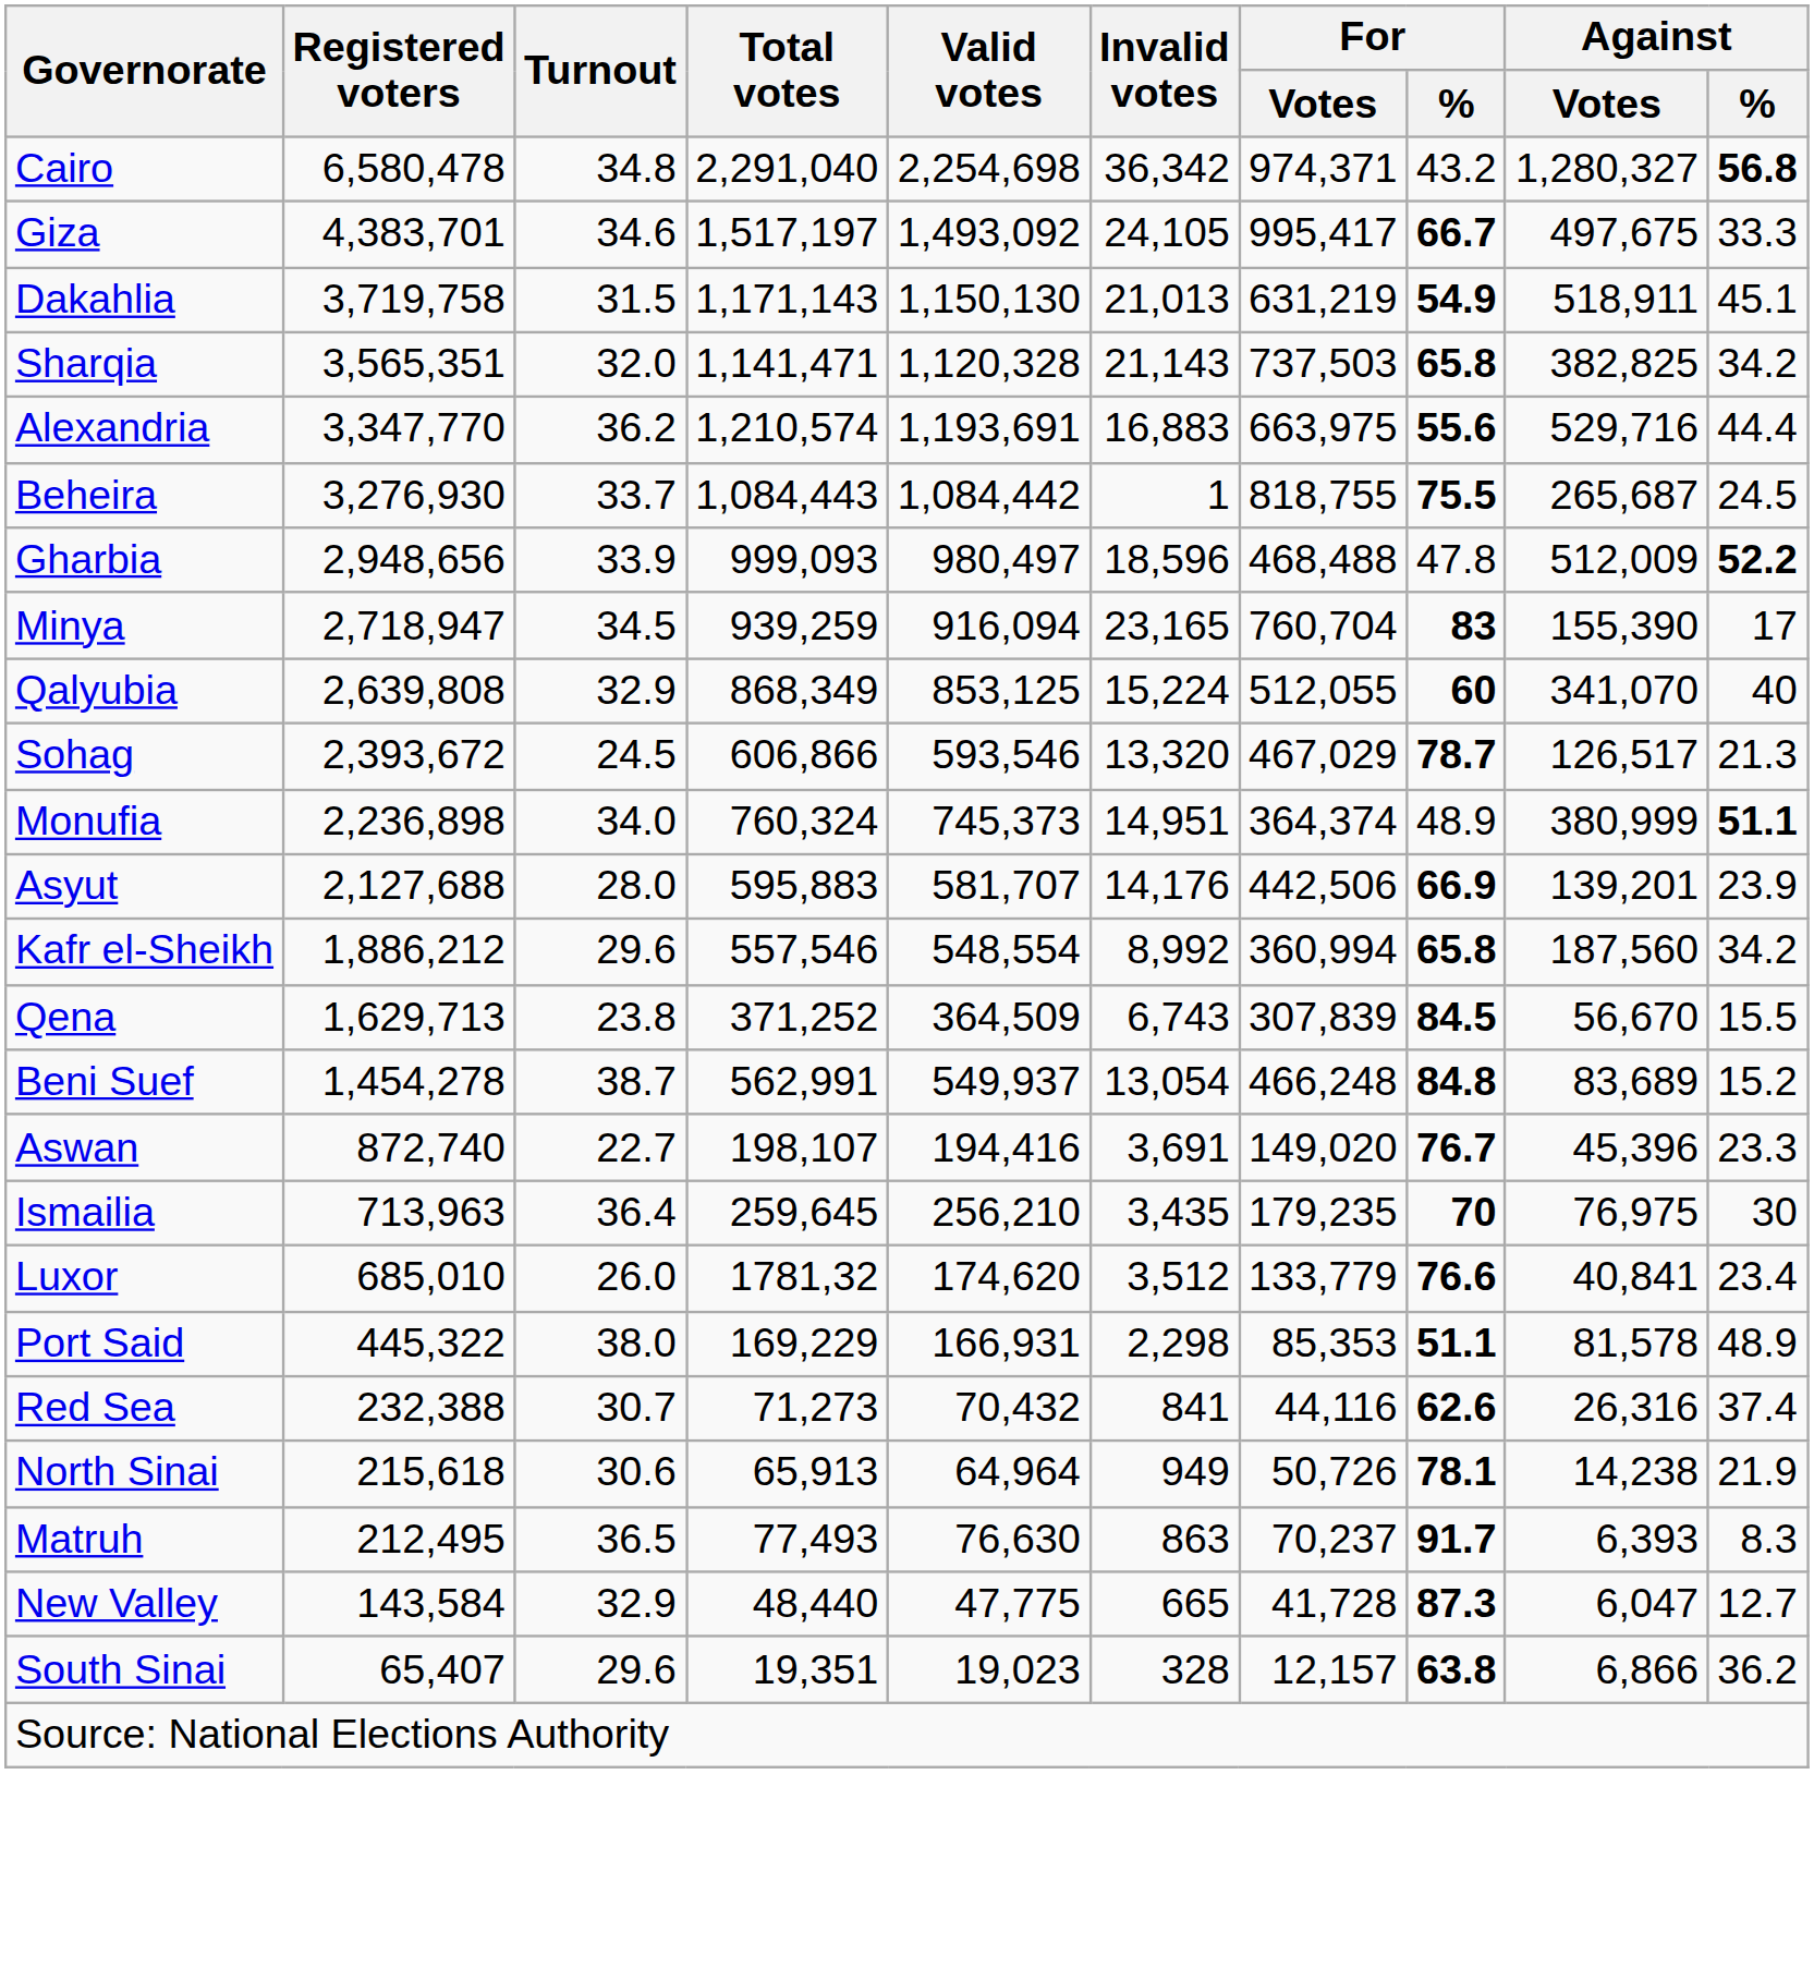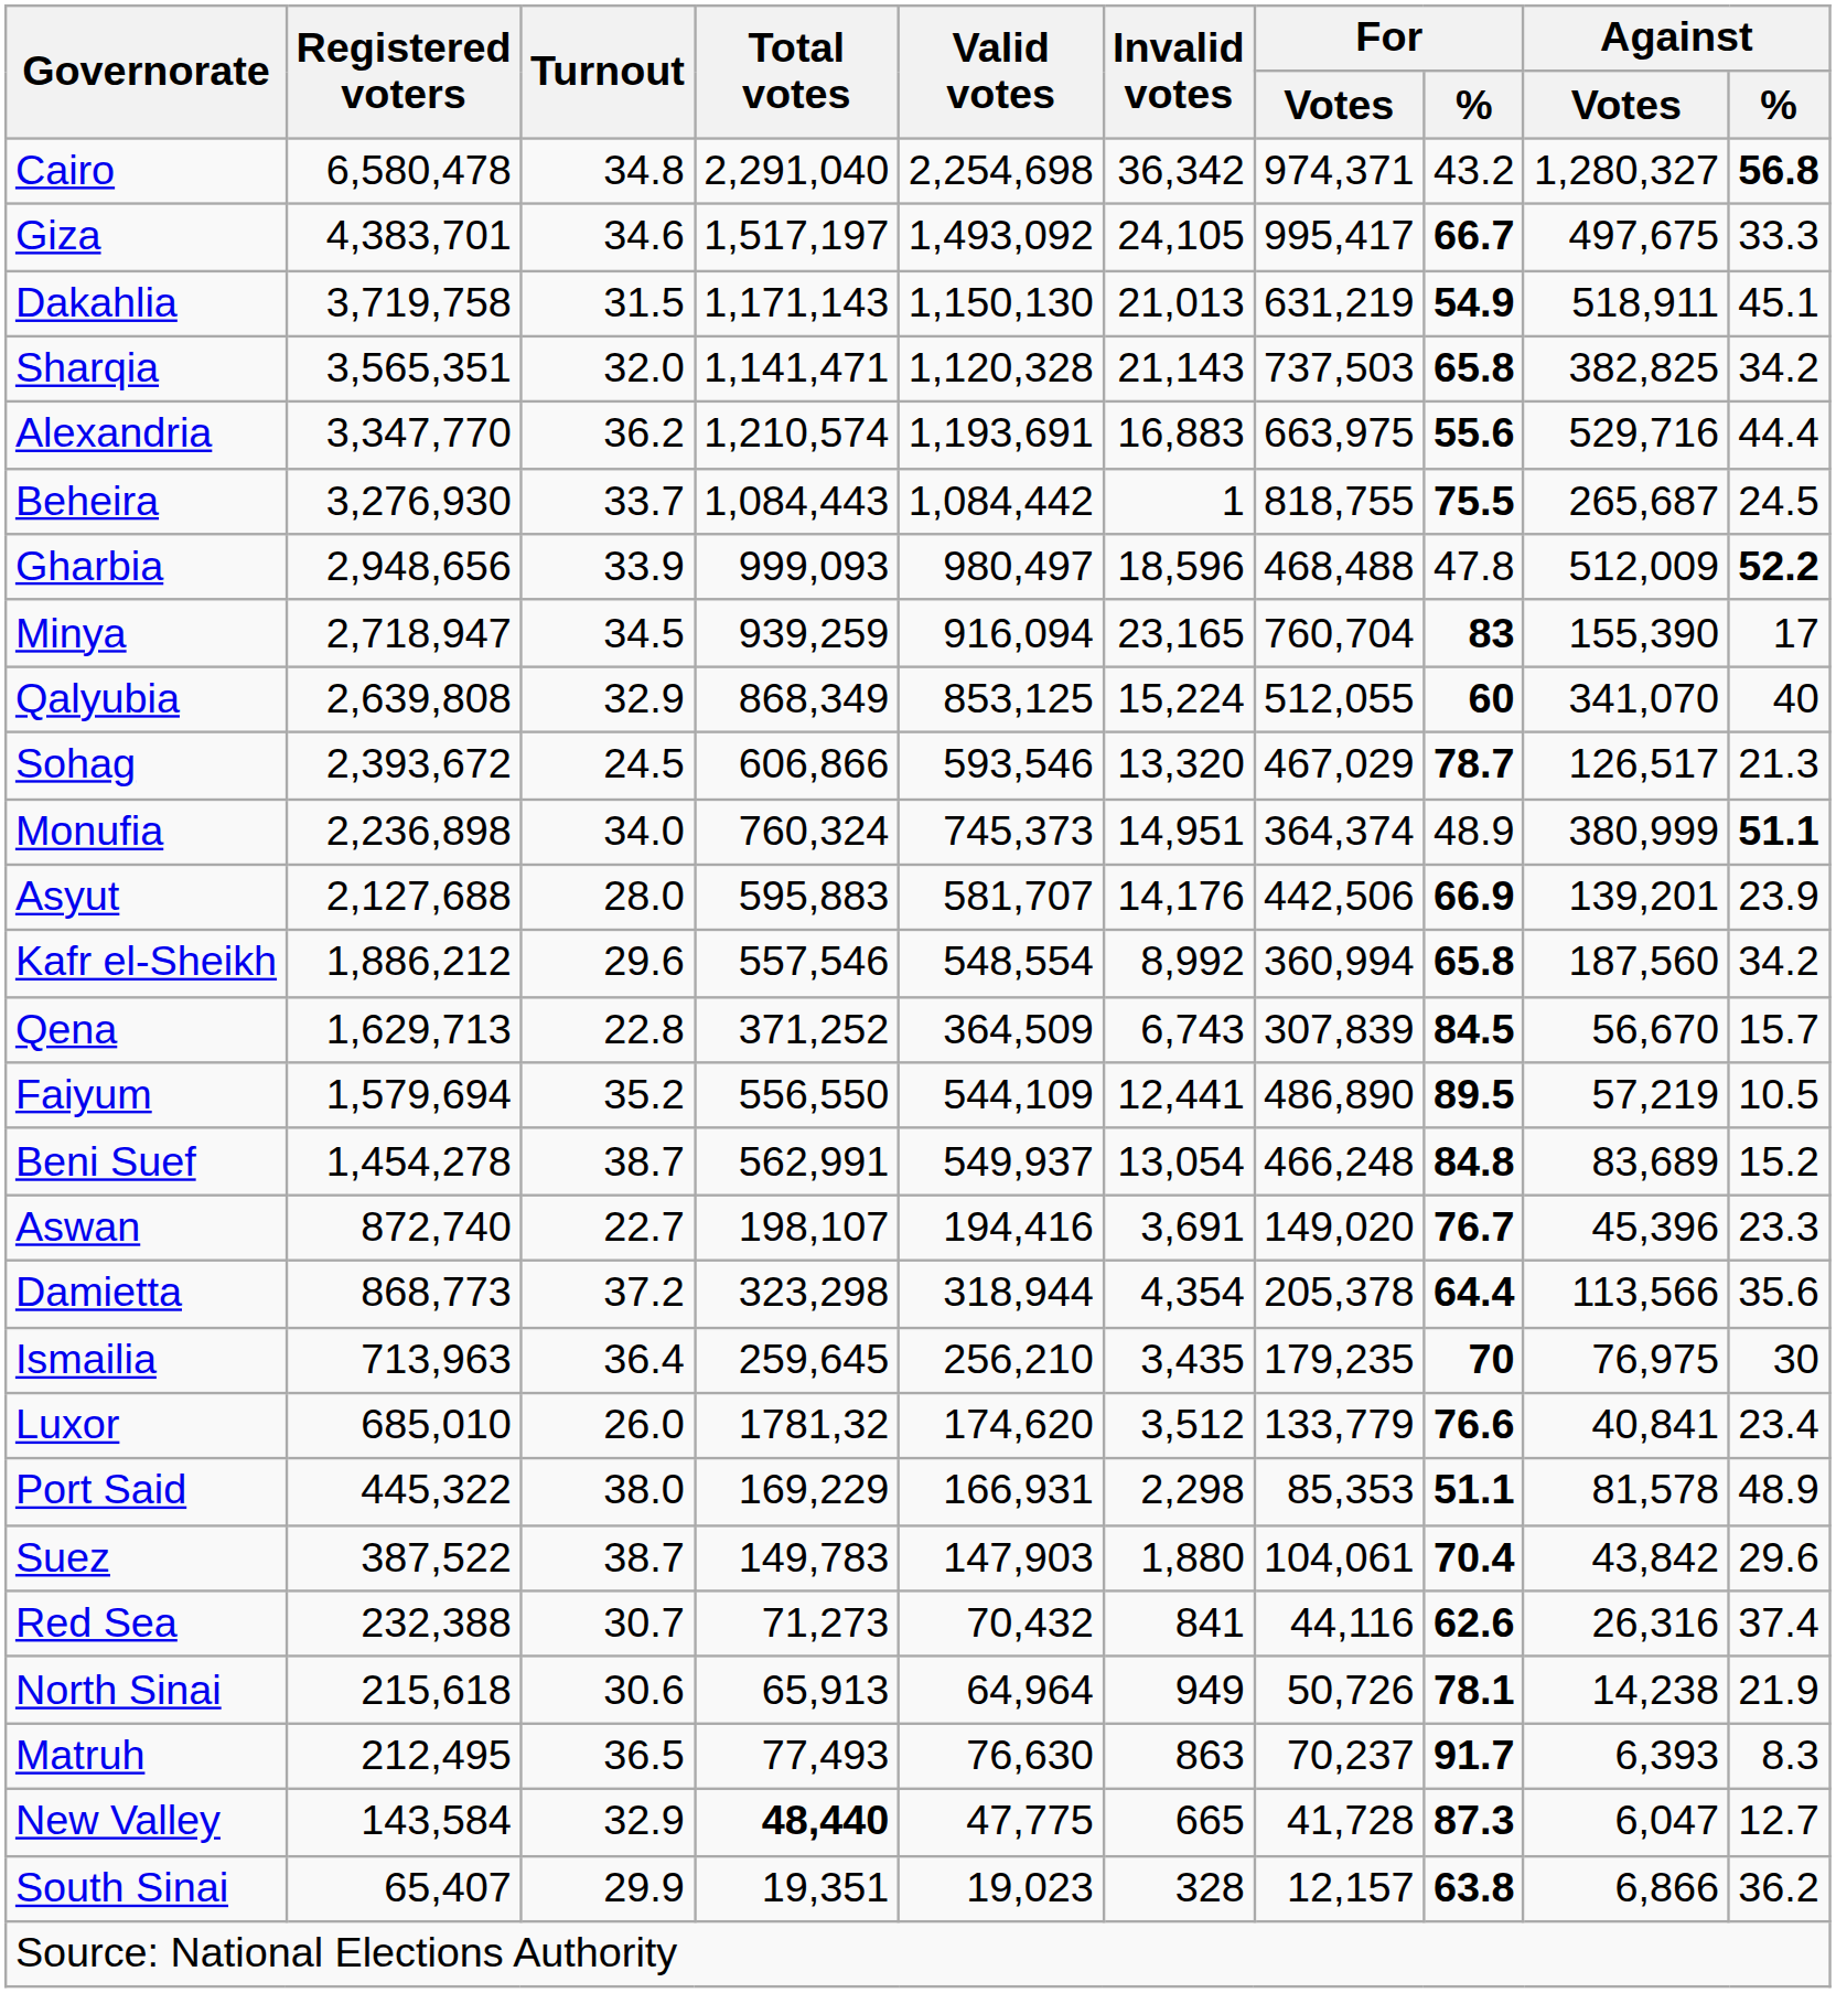Qena | Turnout: 23.8 -> 22.8
Qena | Against / %: 15.5 -> 15.7
+ row: Faiyum | 1,579,694 | 35.2 | 556,550 | 544,109 | 12,441 | 486,890 | 89.5 | 57,219 | 10.5
+ row: Damietta | 868,773 | 37.2 | 323,298 | 318,944 | 4,354 | 205,378 | 64.4 | 113,566 | 35.6
+ row: Suez | 387,522 | 38.7 | 149,783 | 147,903 | 1,880 | 104,061 | 70.4 | 43,842 | 29.6
New Valley | Total votes: normal -> bold
South Sinai | Turnout: 29.6 -> 29.9
